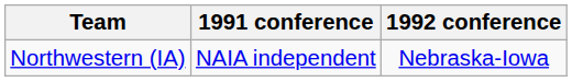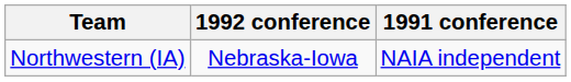columns swapped: 1991 conference <-> 1992 conference
